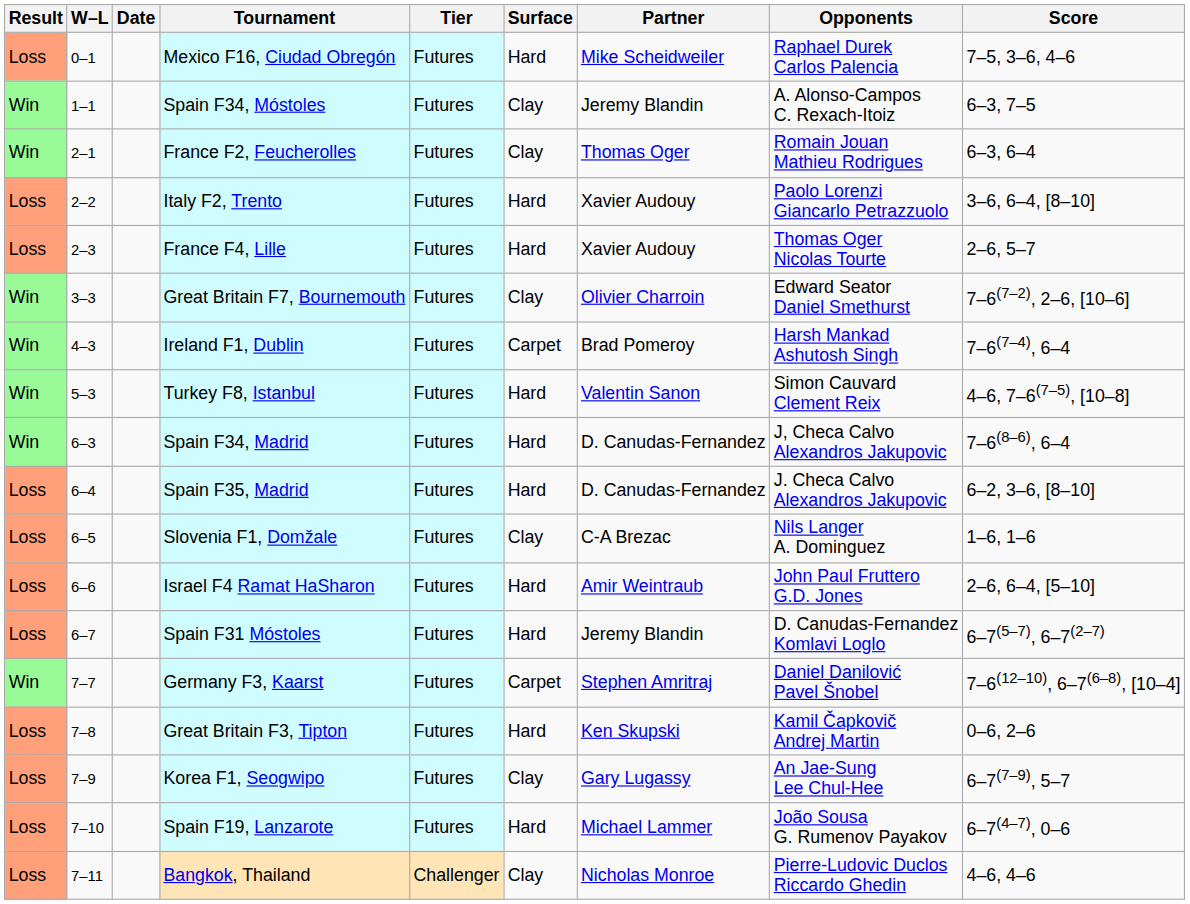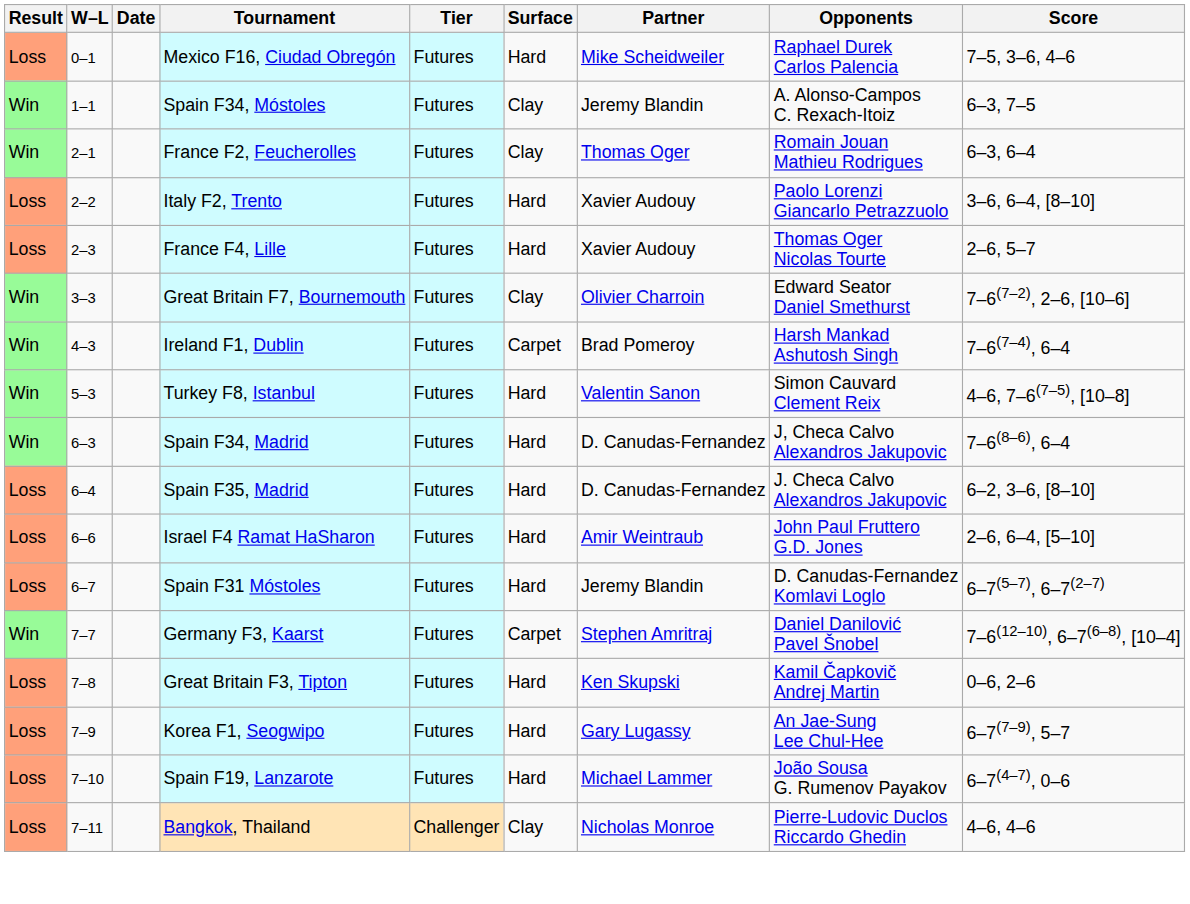- row: Loss | 6–5 | Slovenia F1, Domžale | Futures | Clay | C-A Brezac | Nils Langer A. Dominguez | 1–6, 1–6
Korea F1, Seogwipo | Surface: Clay -> Hard
